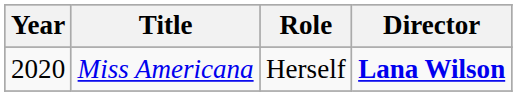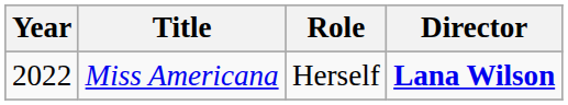Miss Americana | Year: 2020 -> 2022
